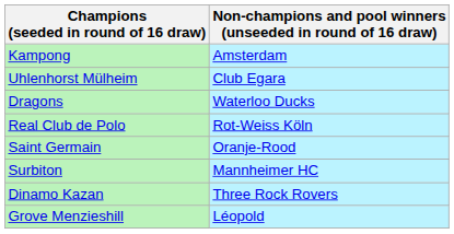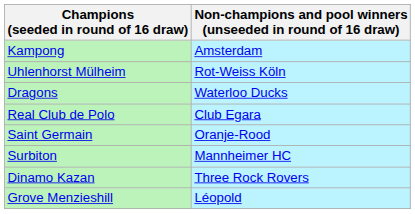Uhlenhorst Mülheim | column 2: Club Egara -> Rot-Weiss Köln
Real Club de Polo | column 2: Rot-Weiss Köln -> Club Egara
